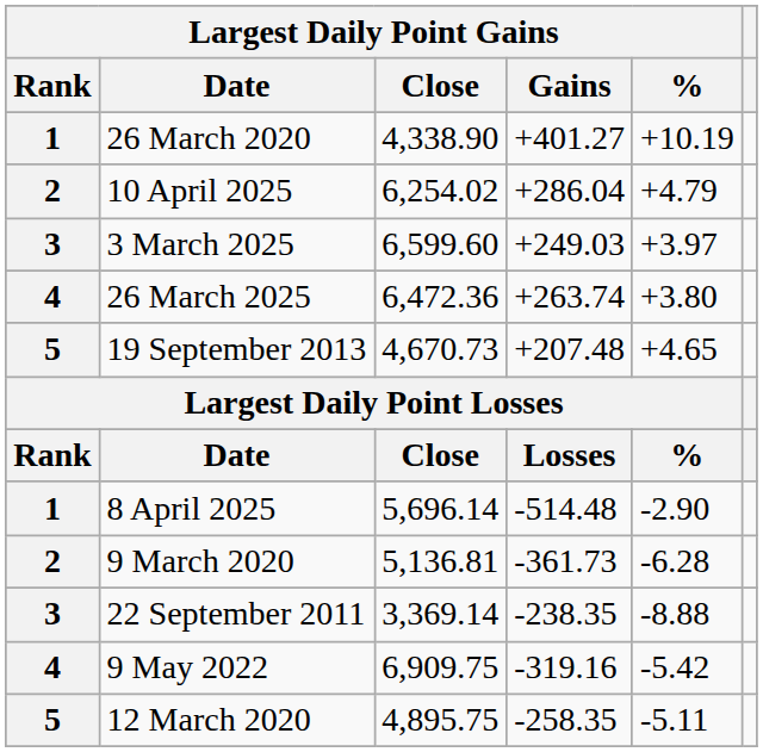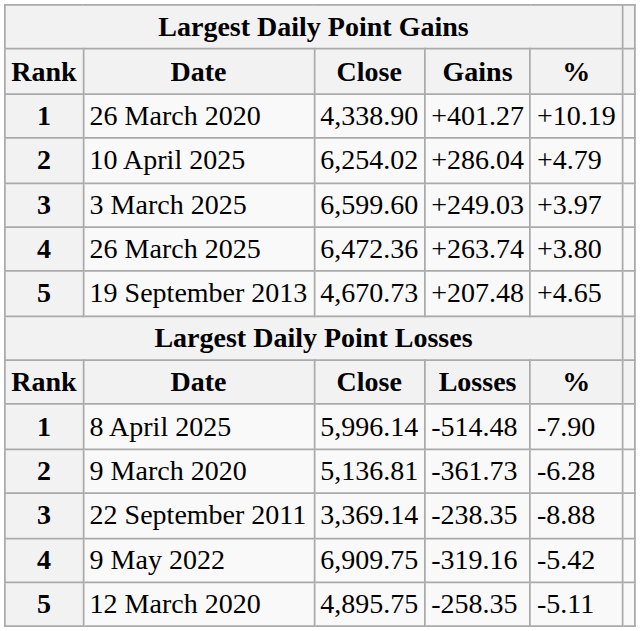8 April 2025 | Largest Daily Point Gains / Close: 5,696.14 -> 5,996.14
8 April 2025 | Largest Daily Point Gains / %: -2.90 -> -7.90
